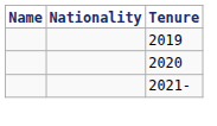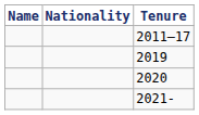+ row: 2011–17
